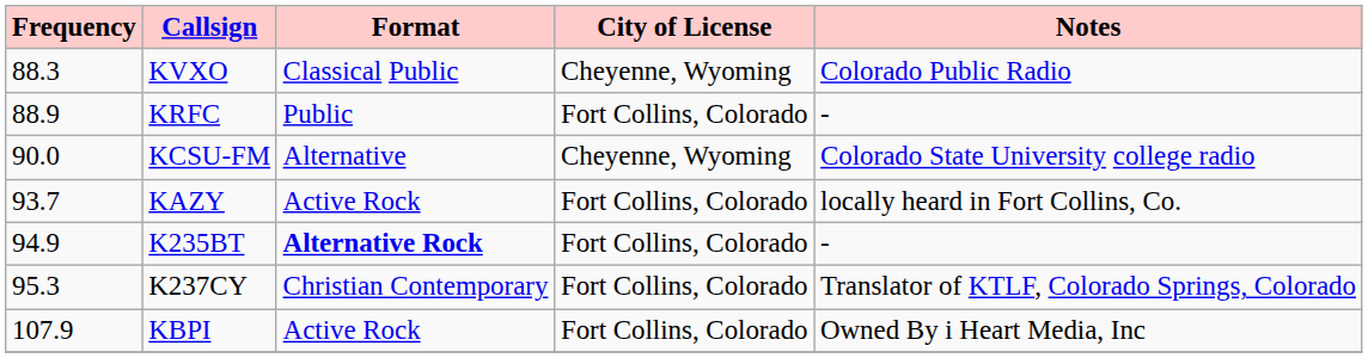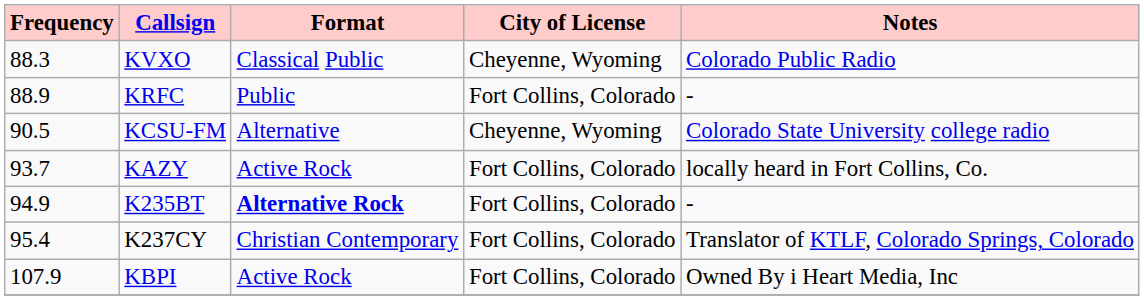KCSU-FM | Frequency: 90.0 -> 90.5
K237CY | Frequency: 95.3 -> 95.4
